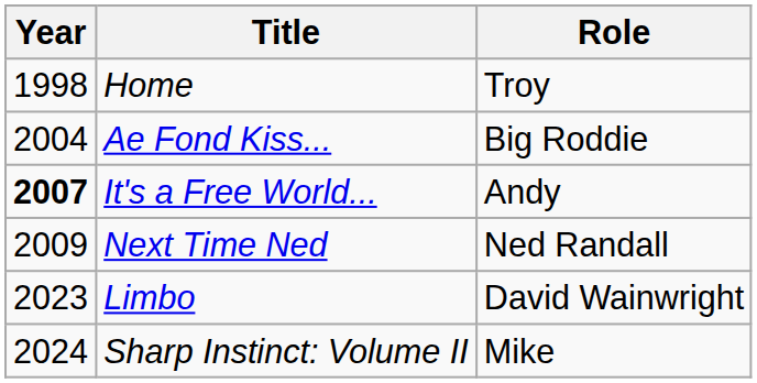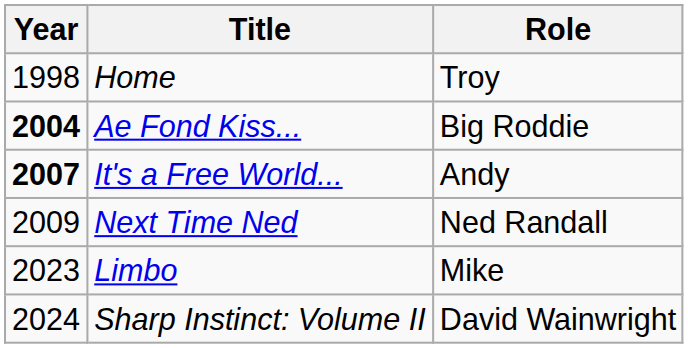Ae Fond Kiss... | Year: normal -> bold
Limbo | Role: David Wainwright -> Mike
Sharp Instinct: Volume II | Role: Mike -> David Wainwright
